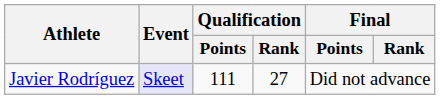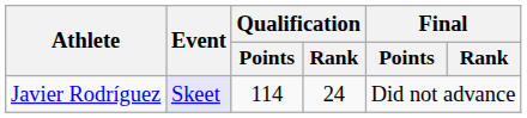Javier Rodríguez | Qualification / Points: 111 -> 114
Javier Rodríguez | Qualification / Rank: 27 -> 24
